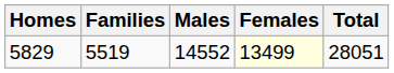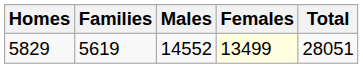5829 | Families: 5519 -> 5619
